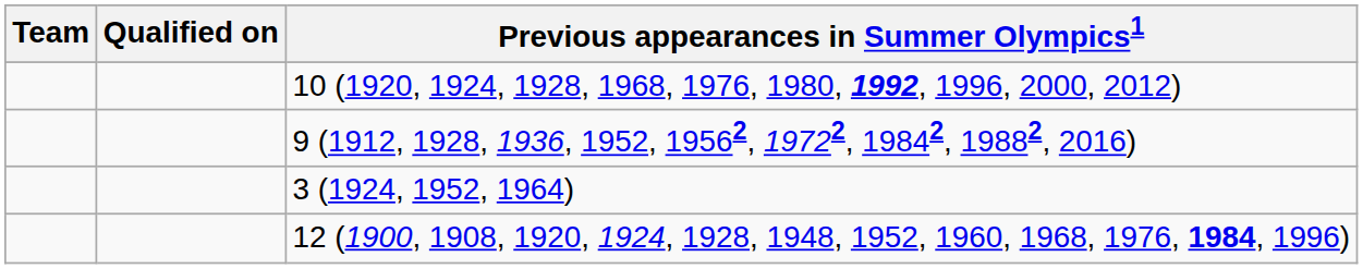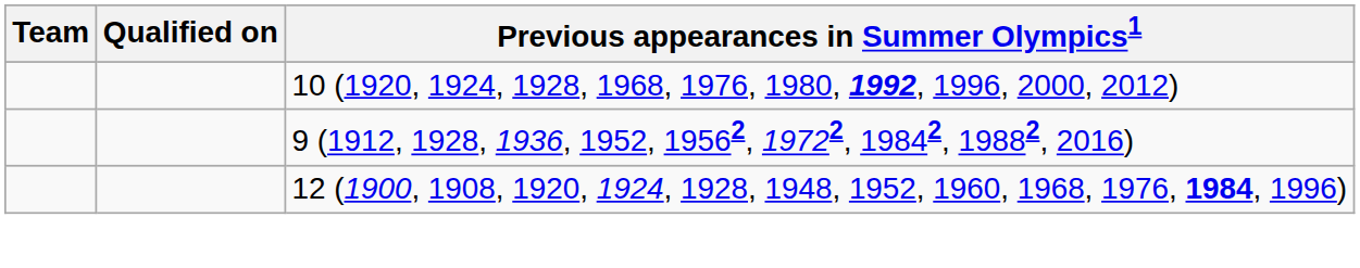- row: 3 (1924, 1952, 1964)
